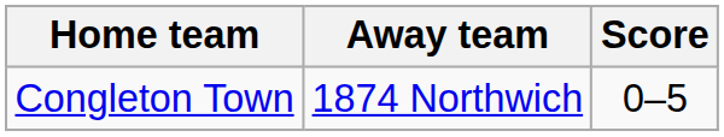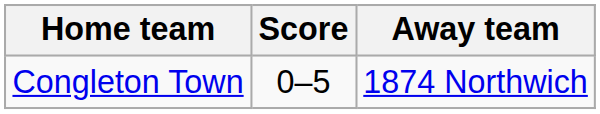columns swapped: Score <-> Away team
